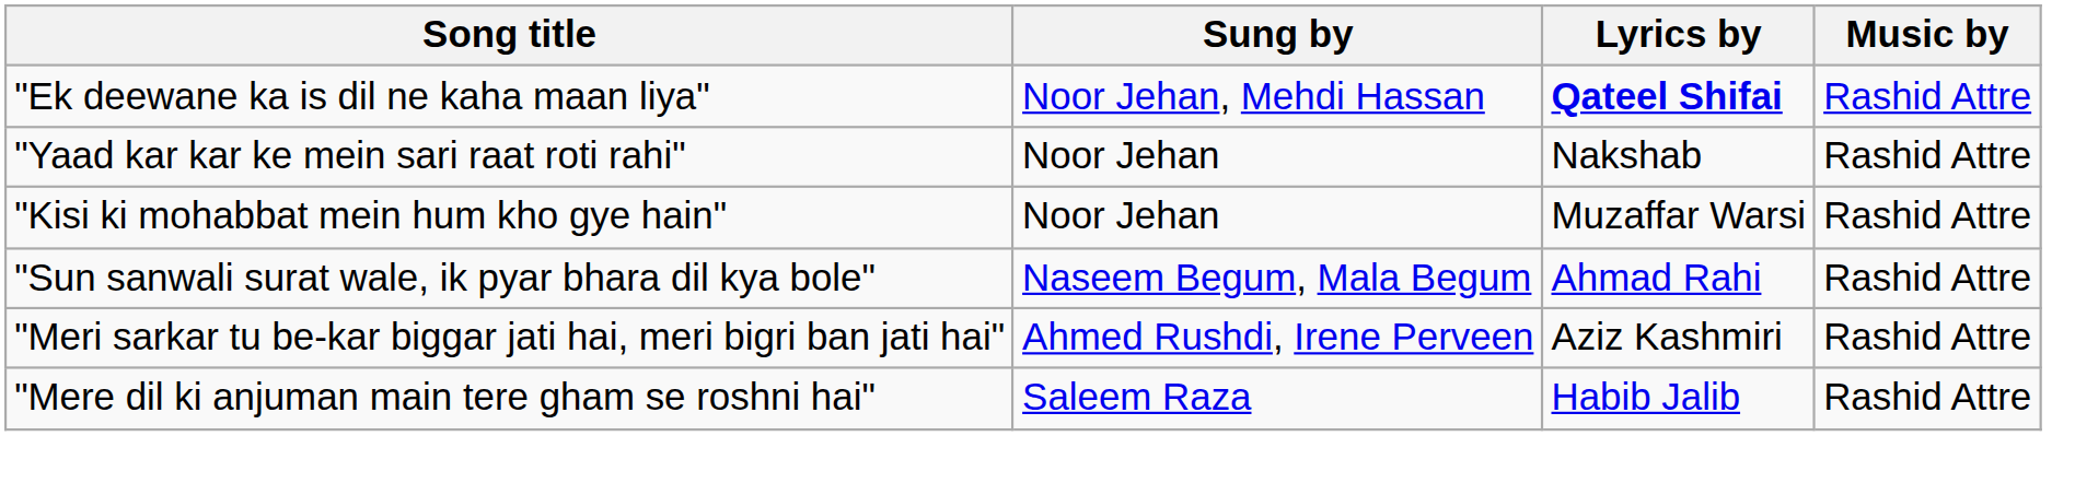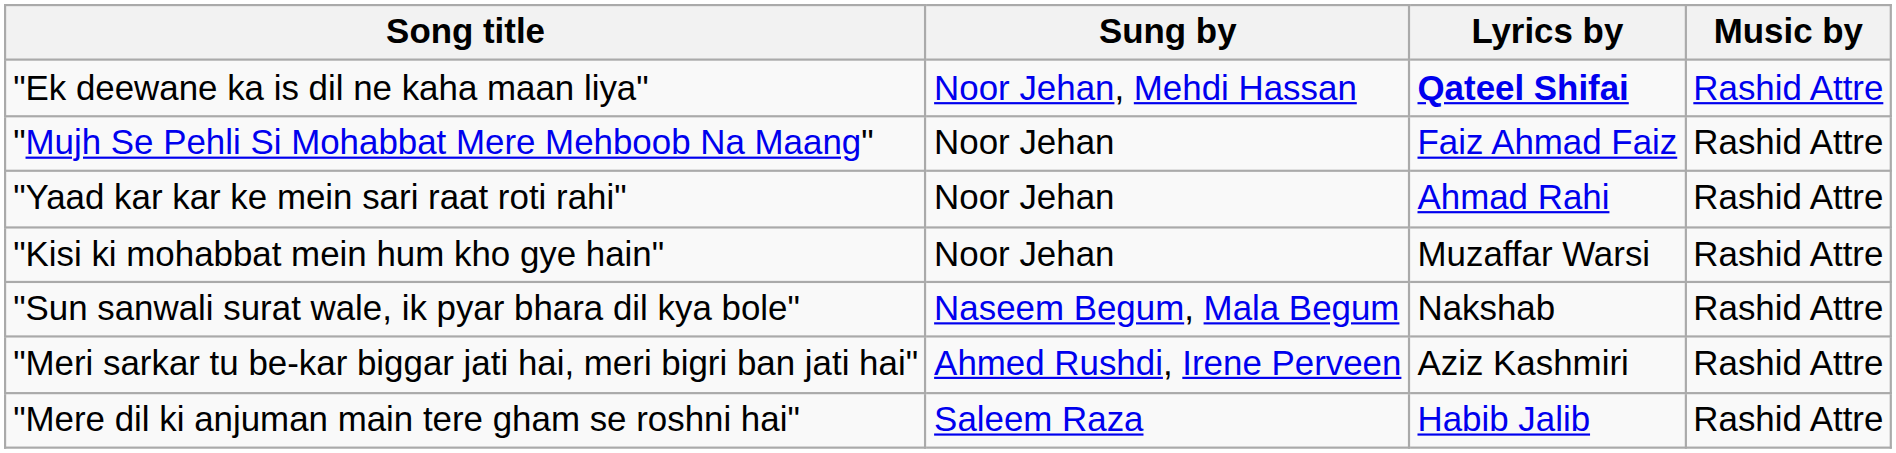+ row: "Mujh Se Pehli Si Mohabbat Mere Mehboob Na Maang" | Noor Jehan | Faiz Ahmad Faiz | Rashid Attre
"Yaad kar kar ke mein sari raat roti rahi" | Lyrics by: Nakshab -> Ahmad Rahi
"Sun sanwali surat wale, ik pyar bhara dil kya bole" | Lyrics by: Ahmad Rahi -> Nakshab
